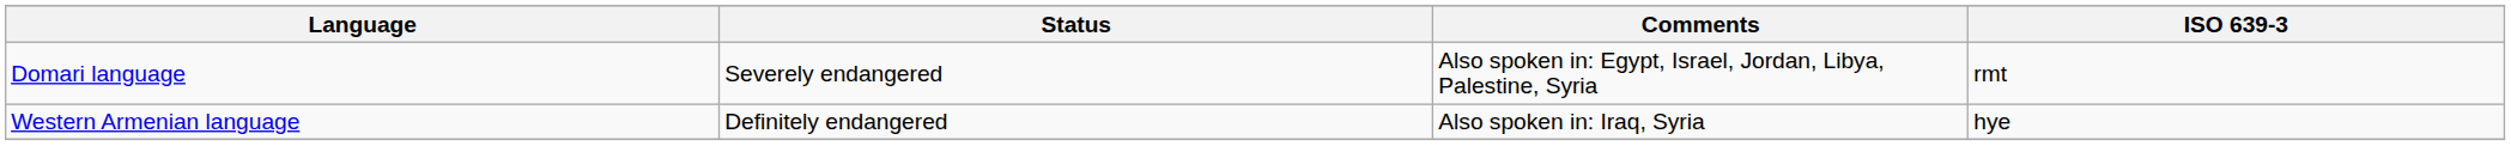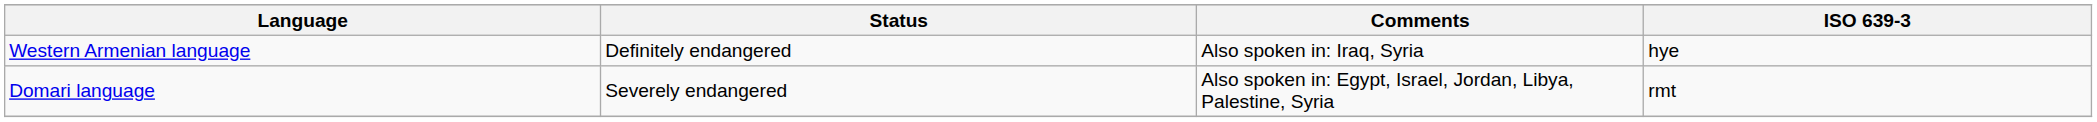rows swapped: Domari language <-> Western Armenian language
